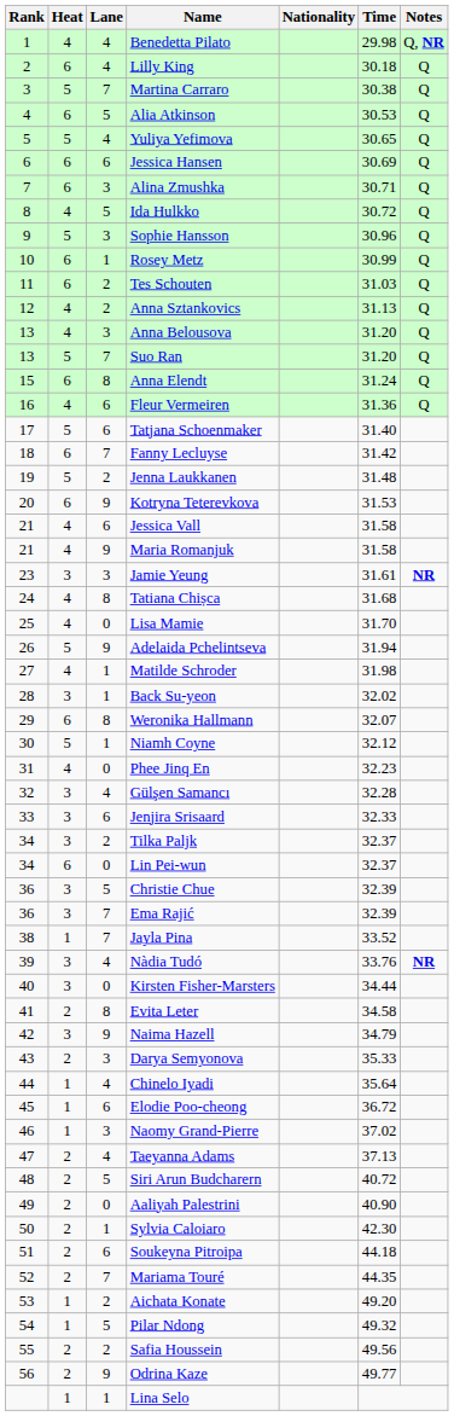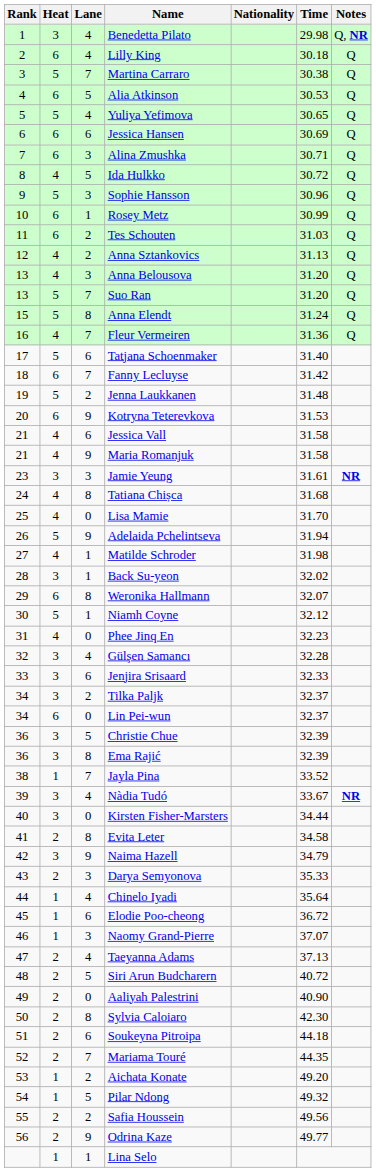Benedetta Pilato | Heat: 4 -> 3
Anna Elendt | Heat: 6 -> 5
Fleur Vermeiren | Lane: 6 -> 7
Ema Rajić | Lane: 7 -> 8
Nàdia Tudó | Time: 33.76 -> 33.67
Naomy Grand-Pierre | Time: 37.02 -> 37.07
Sylvia Caloiaro | Lane: 1 -> 8
